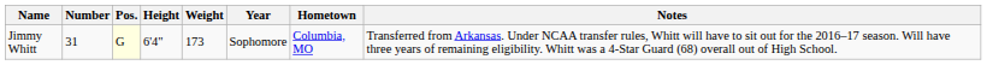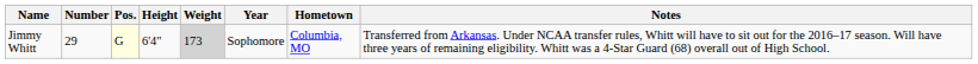Jimmy Whitt | Number: 31 -> 29
Jimmy Whitt | Weight: no background -> lightgrey background
